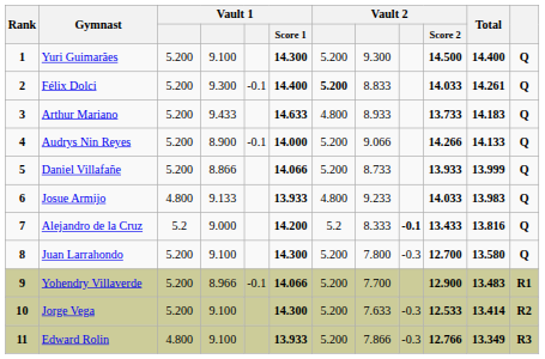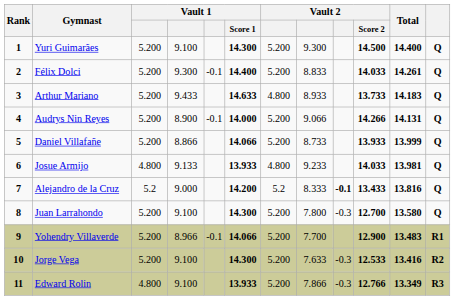Félix Dolci | column 7: bold -> normal
Audrys Nin Reyes | Total: 14.133 -> 14.131
Josue Armijo | Total: 13.983 -> 13.981
Jorge Vega | Total: 13.414 -> 13.416
